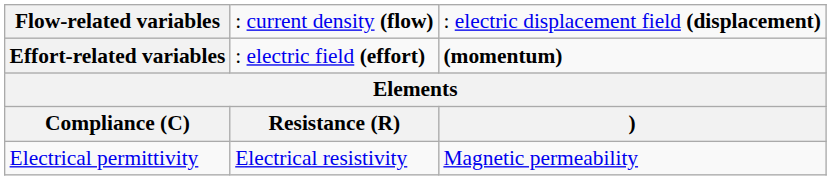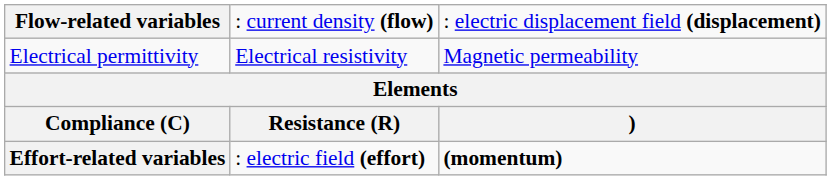rows swapped: Effort-related variables <-> Electrical permittivity
